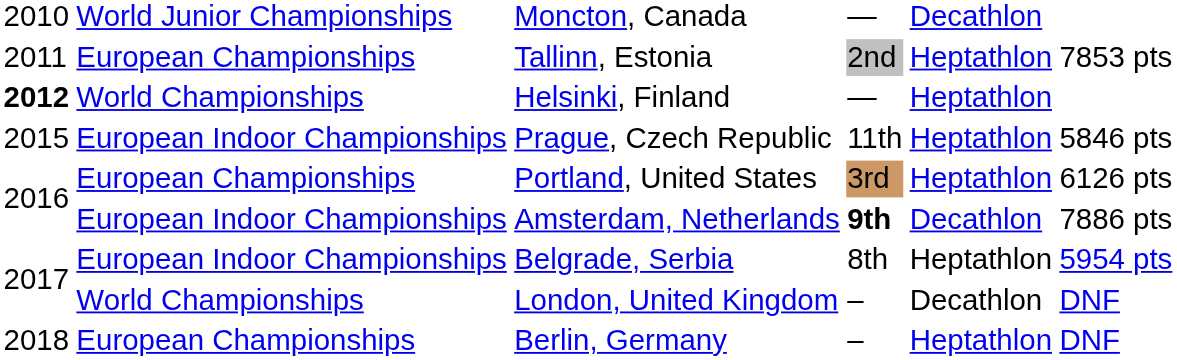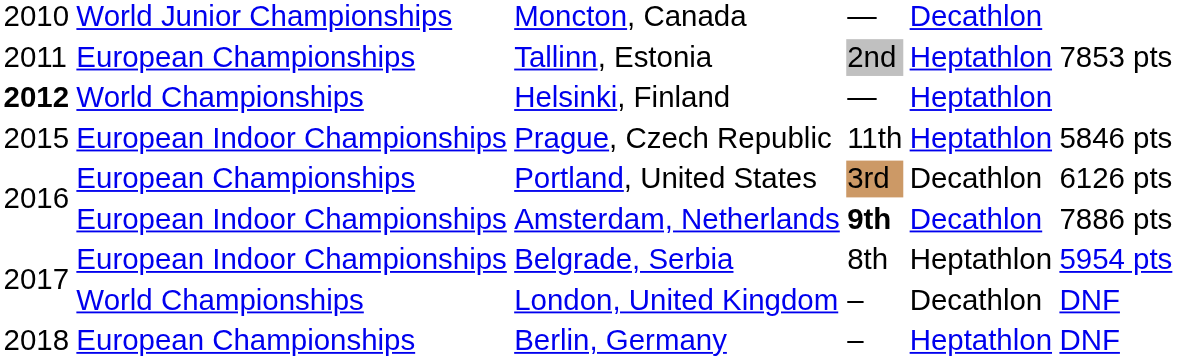Portland, United States | column 5: Heptathlon -> Decathlon
